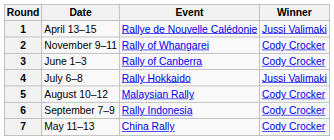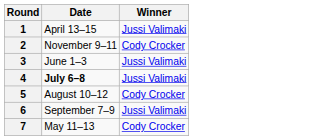- column: Event | Rallye de Nouvelle Calédonie | Rally of Whangarei | Rally of Canberra | Rally Hokkaido | Malaysian Rally | Rally Indonesia | China Rally
3 | Winner: Cody Crocker -> Jussi Valimaki
4 | Date: normal -> bold
6 | Winner: Cody Crocker -> Jussi Valimaki
